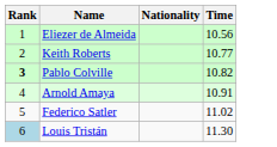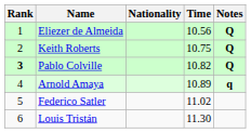+ column: Notes | Q | Q | Q | q
Keith Roberts | Time: 10.77 -> 10.75
Arnold Amaya | Time: 10.91 -> 10.89
Louis Tristán | Rank: lightblue background -> no background
